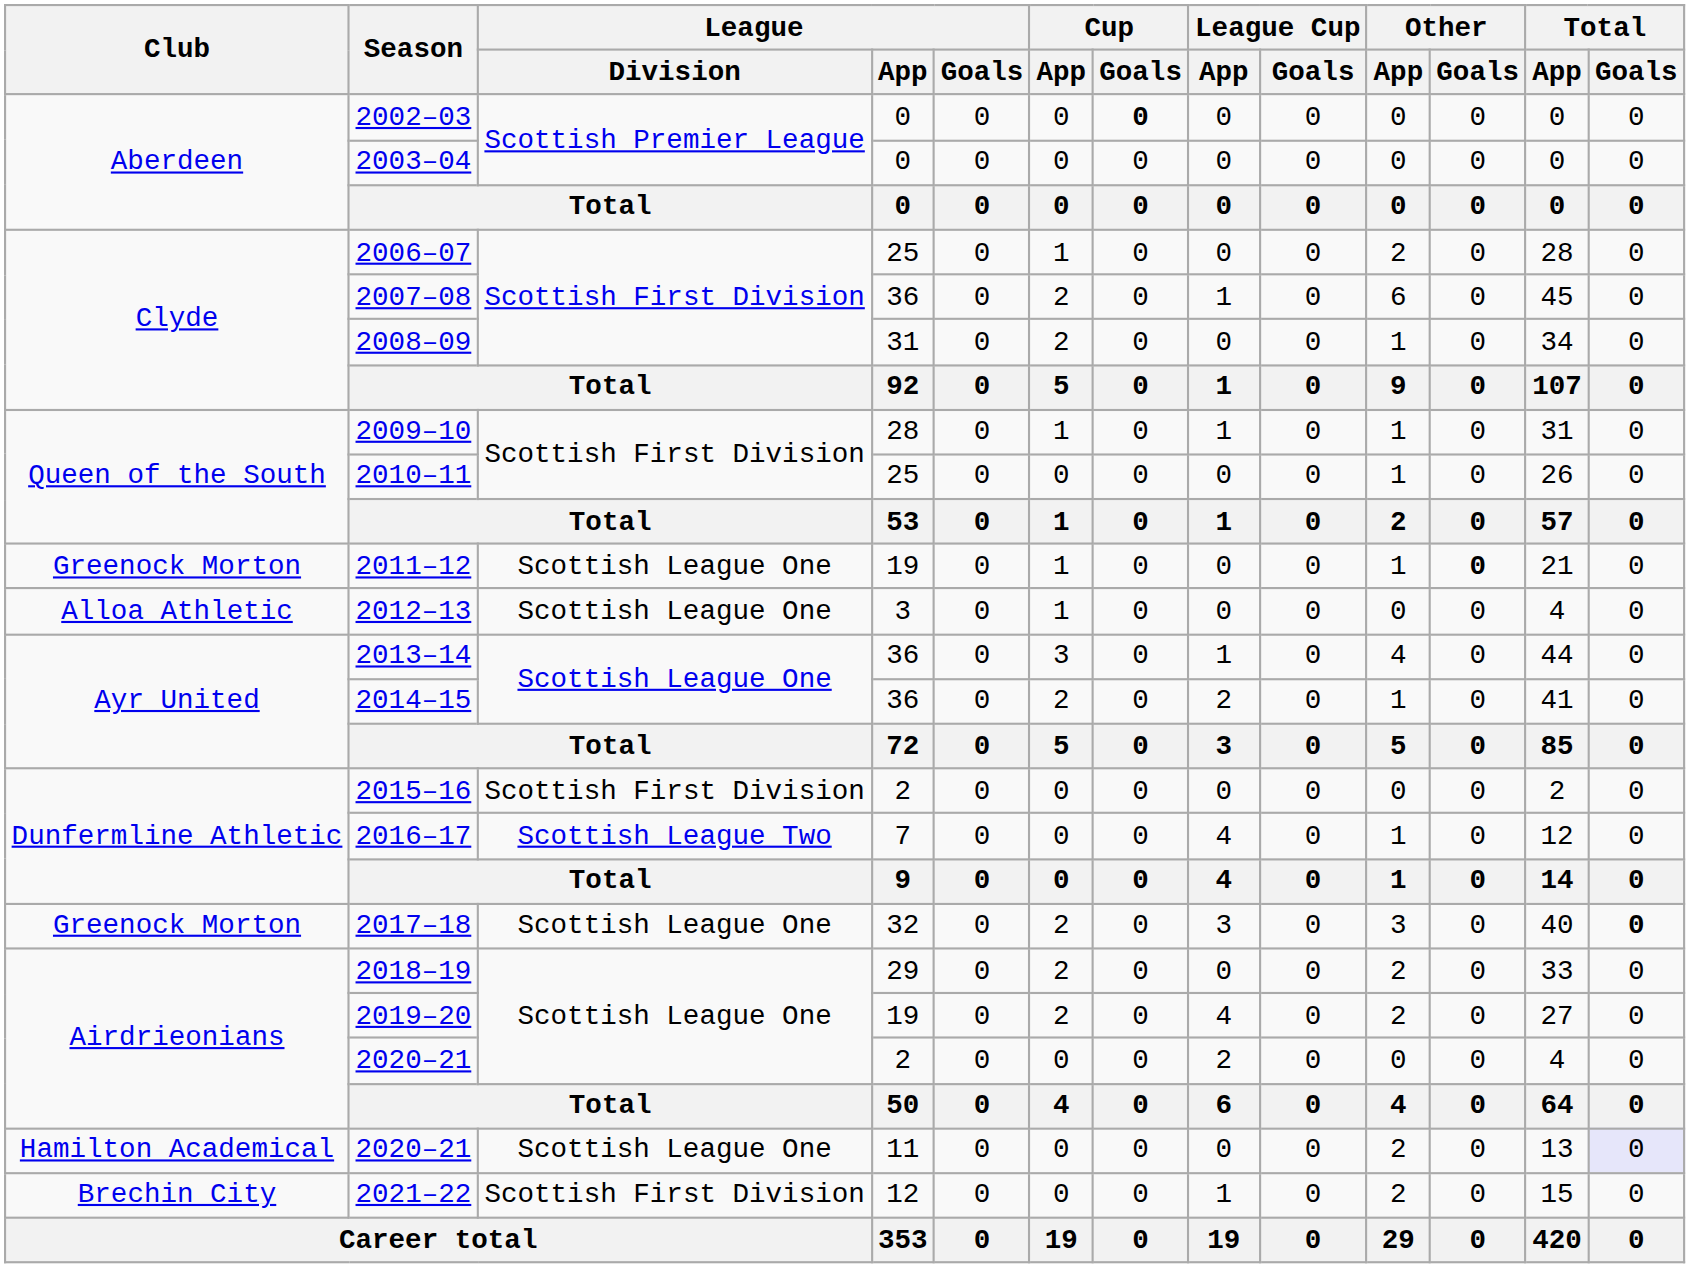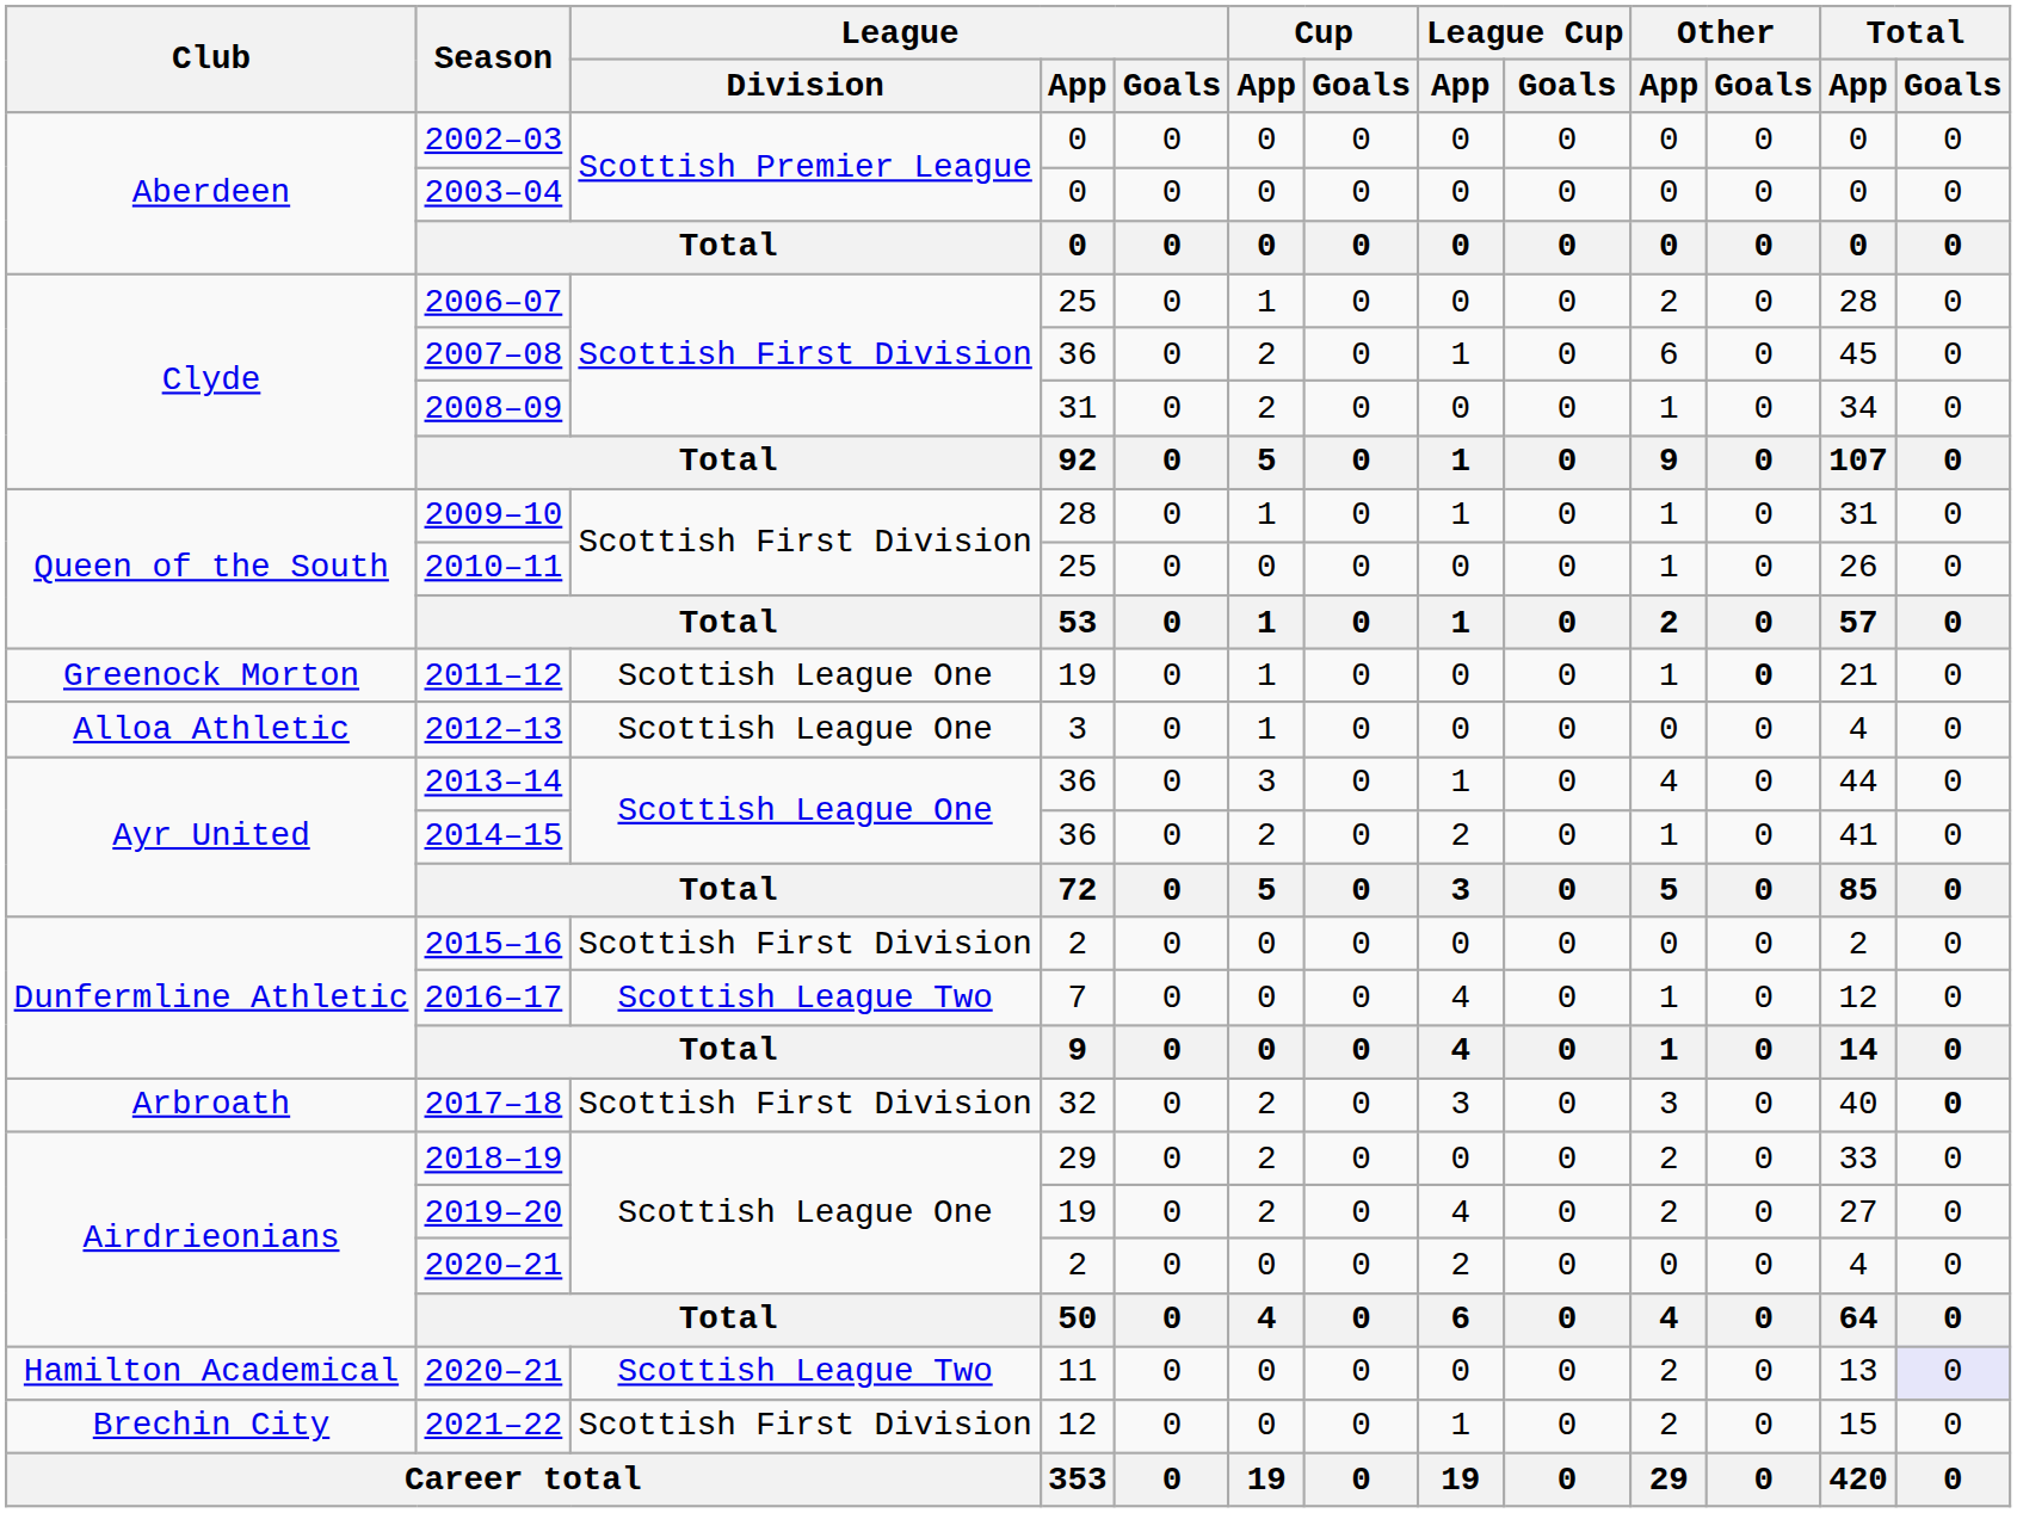2002–03 | Cup / Goals: bold -> normal
2017–18 | Club: Greenock Morton -> Arbroath
2017–18 | League / Division: Scottish League One -> Scottish First Division
2020–21 / 11 | League / Division: Scottish League One -> Scottish League Two
